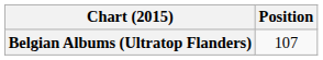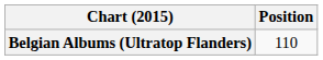Belgian Albums (Ultratop Flanders) | Position: 107 -> 110
